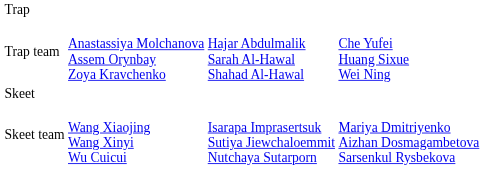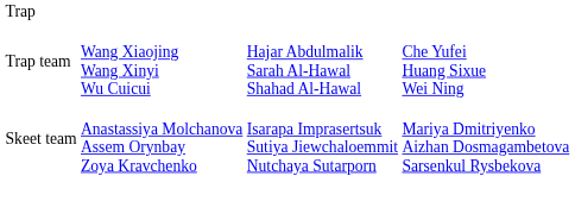Trap team | column 2: Anastassiya Molchanova Assem Orynbay Zoya Kravchenko -> Wang Xiaojing Wang Xinyi Wu Cuicui
- row: Skeet
Skeet team | column 2: Wang Xiaojing Wang Xinyi Wu Cuicui -> Anastassiya Molchanova Assem Orynbay Zoya Kravchenko
